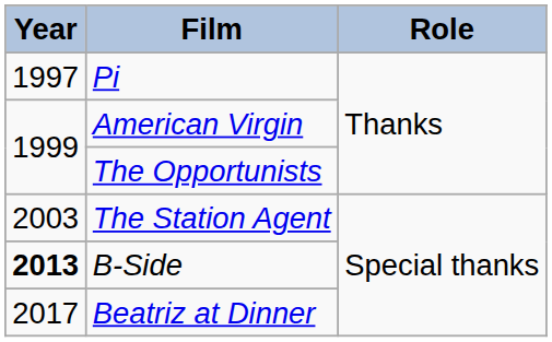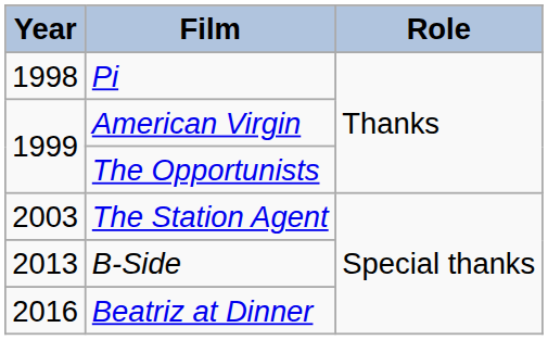Pi | Year: 1997 -> 1998
B-Side | Year: bold -> normal
Beatriz at Dinner | Year: 2017 -> 2016
